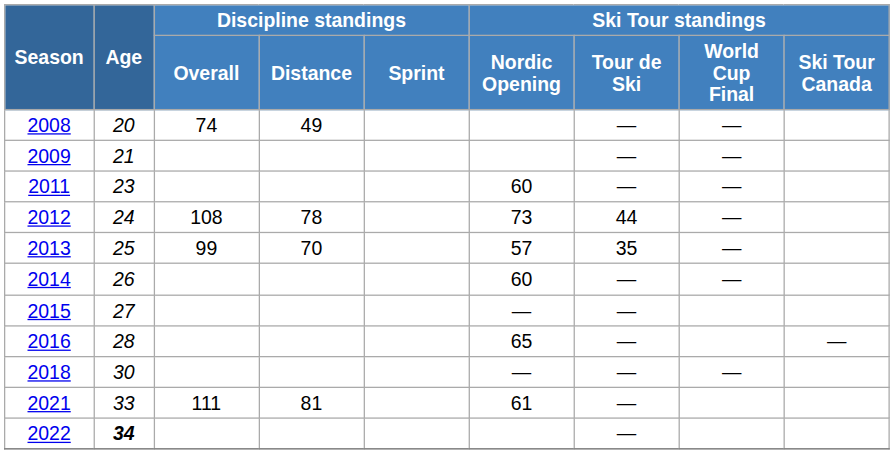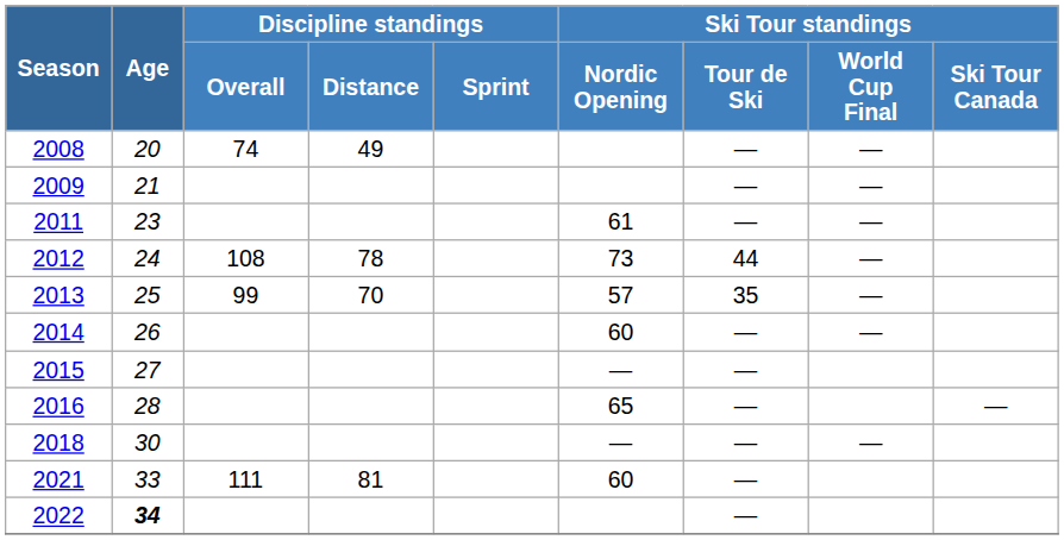2011 | Ski Tour standings / Nordic Opening: 60 -> 61
2021 | Ski Tour standings / Nordic Opening: 61 -> 60
